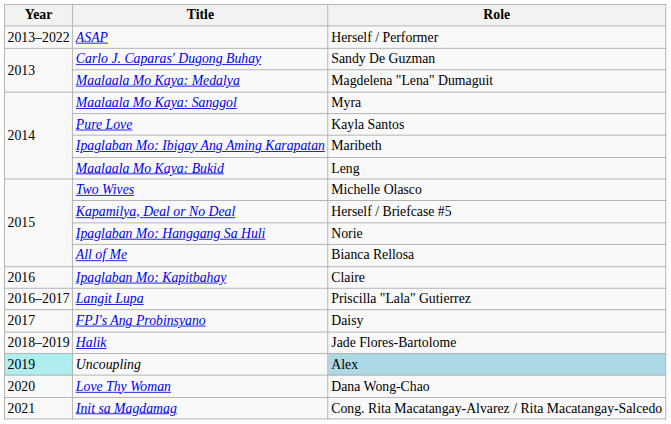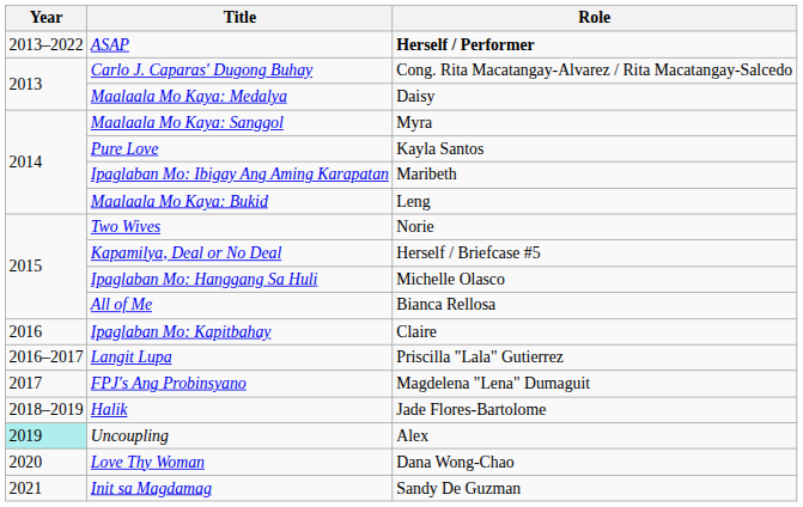ASAP | Role: normal -> bold
Carlo J. Caparas' Dugong Buhay | Role: Sandy De Guzman -> Cong. Rita Macatangay-Alvarez / Rita Macatangay-Salcedo
Maalaala Mo Kaya: Medalya | Role: Magdelena "Lena" Dumaguit -> Daisy
Two Wives | Role: Michelle Olasco -> Norie
Ipaglaban Mo: Hanggang Sa Huli | Role: Norie -> Michelle Olasco
FPJ's Ang Probinsyano | Role: Daisy -> Magdelena "Lena" Dumaguit
Uncoupling | Role: lightblue background -> no background
Init sa Magdamag | Role: Cong. Rita Macatangay-Alvarez / Rita Macatangay-Salcedo -> Sandy De Guzman
